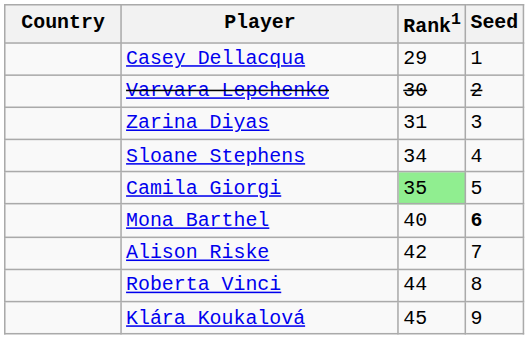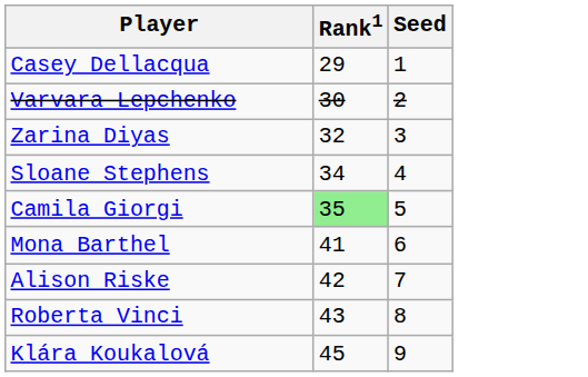- column: Country
Zarina Diyas | Rank1: 31 -> 32
Mona Barthel | Rank1: 40 -> 41
Mona Barthel | Seed: bold -> normal
Roberta Vinci | Rank1: 44 -> 43
